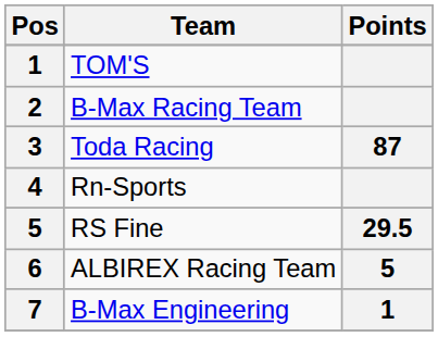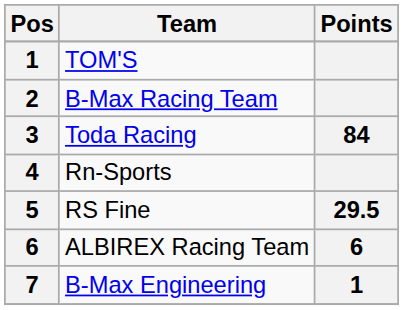Toda Racing | Points: 87 -> 84
ALBIREX Racing Team | Points: 5 -> 6
